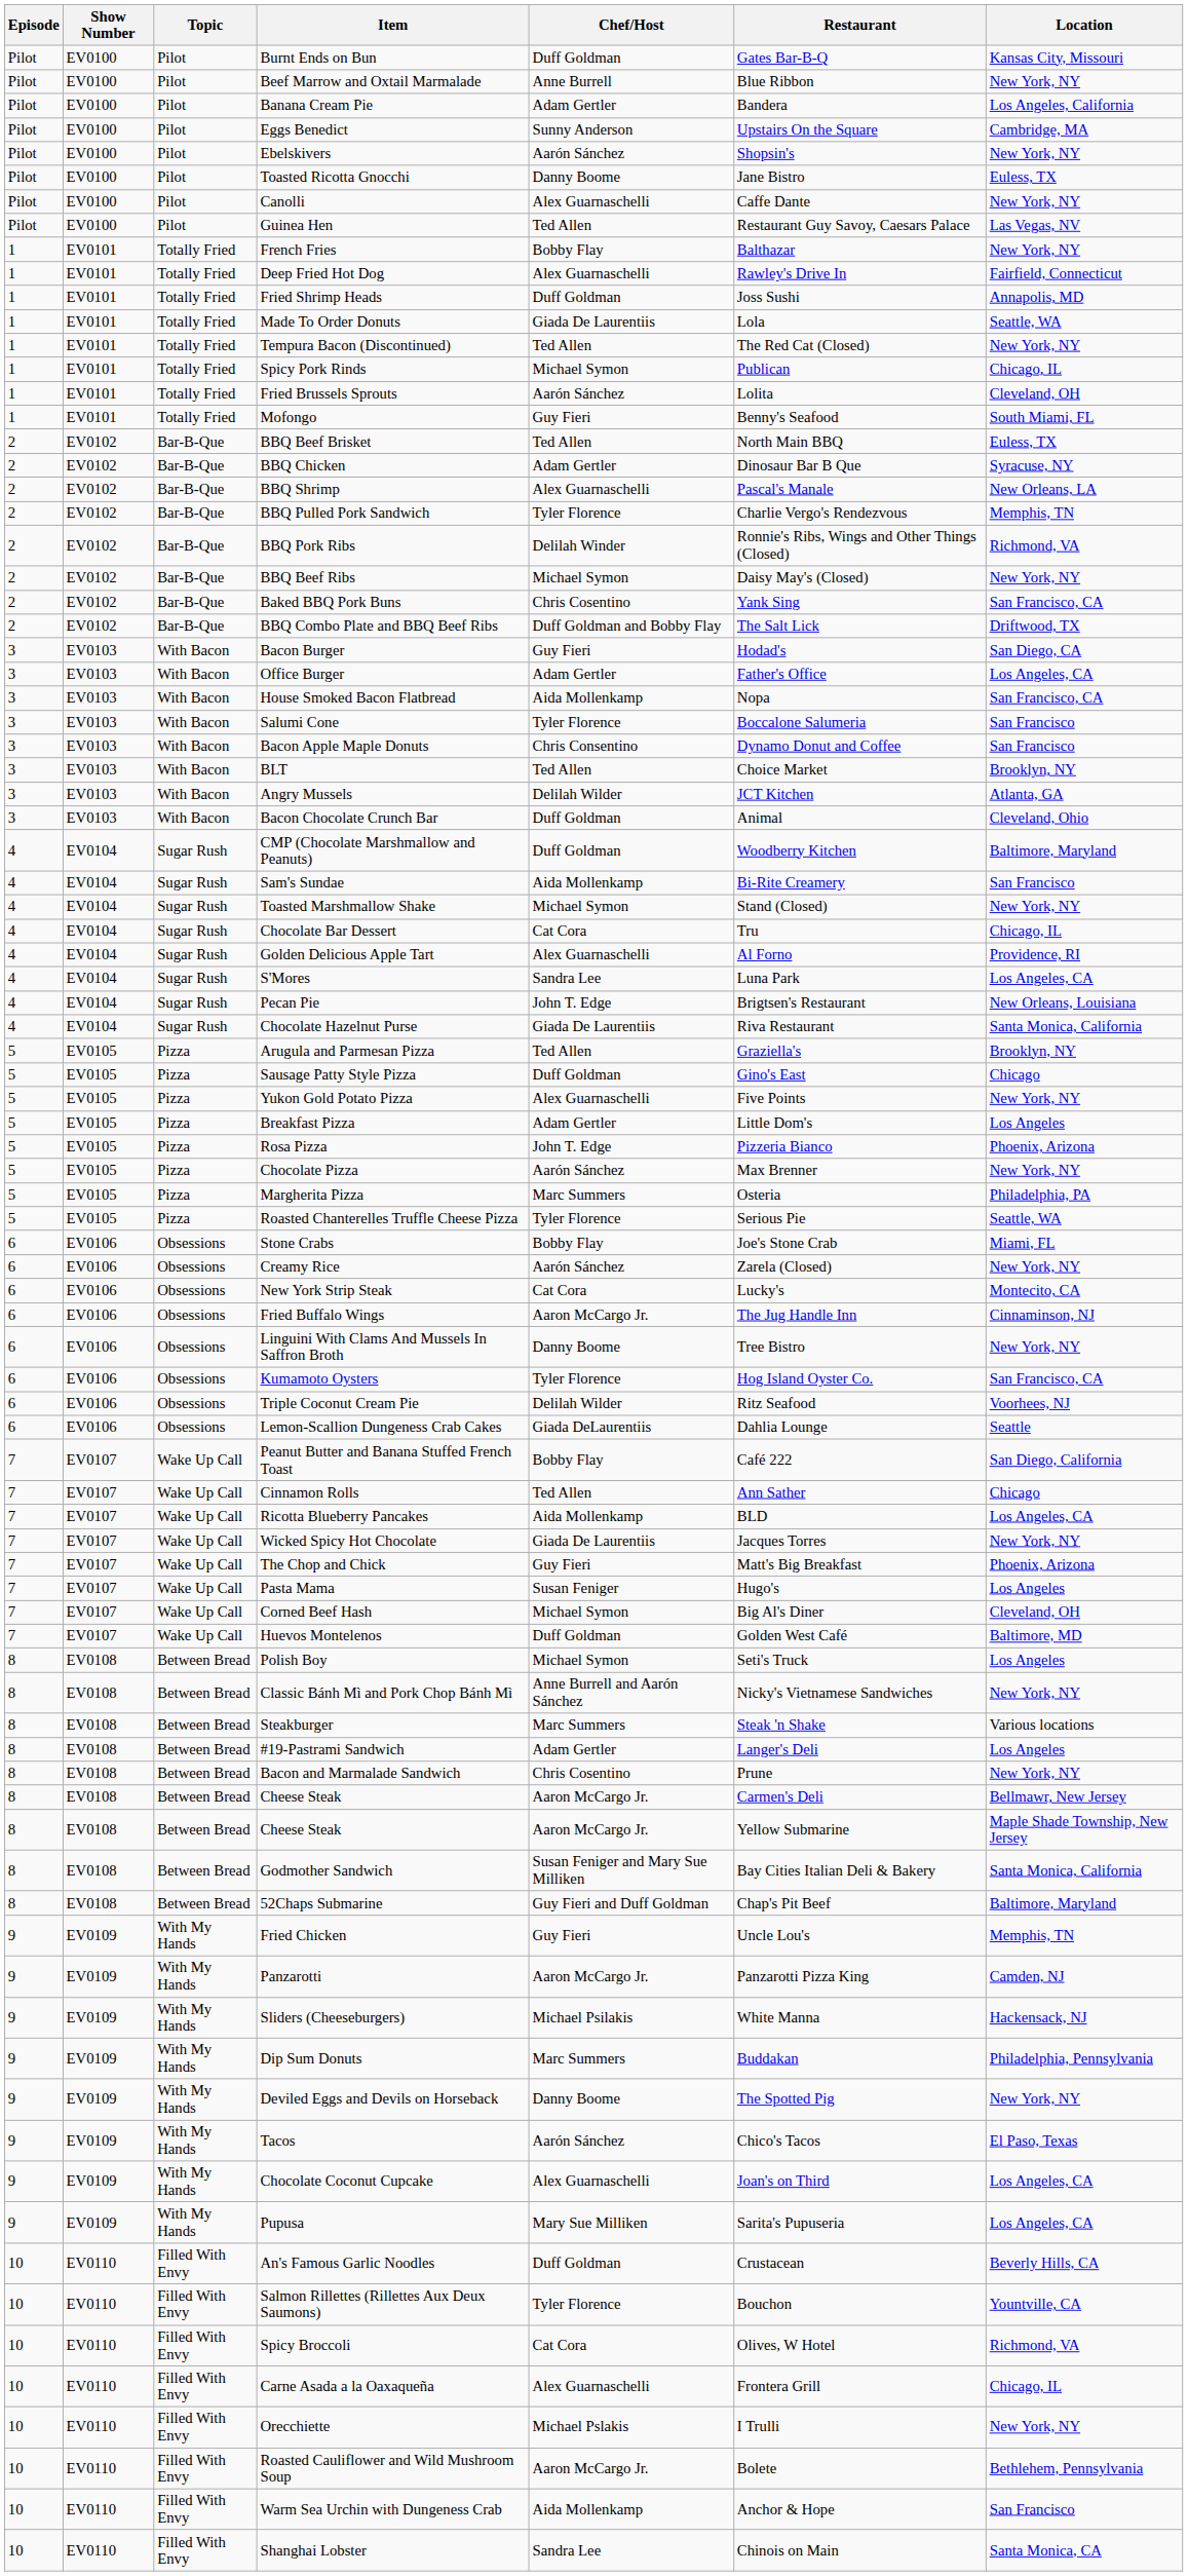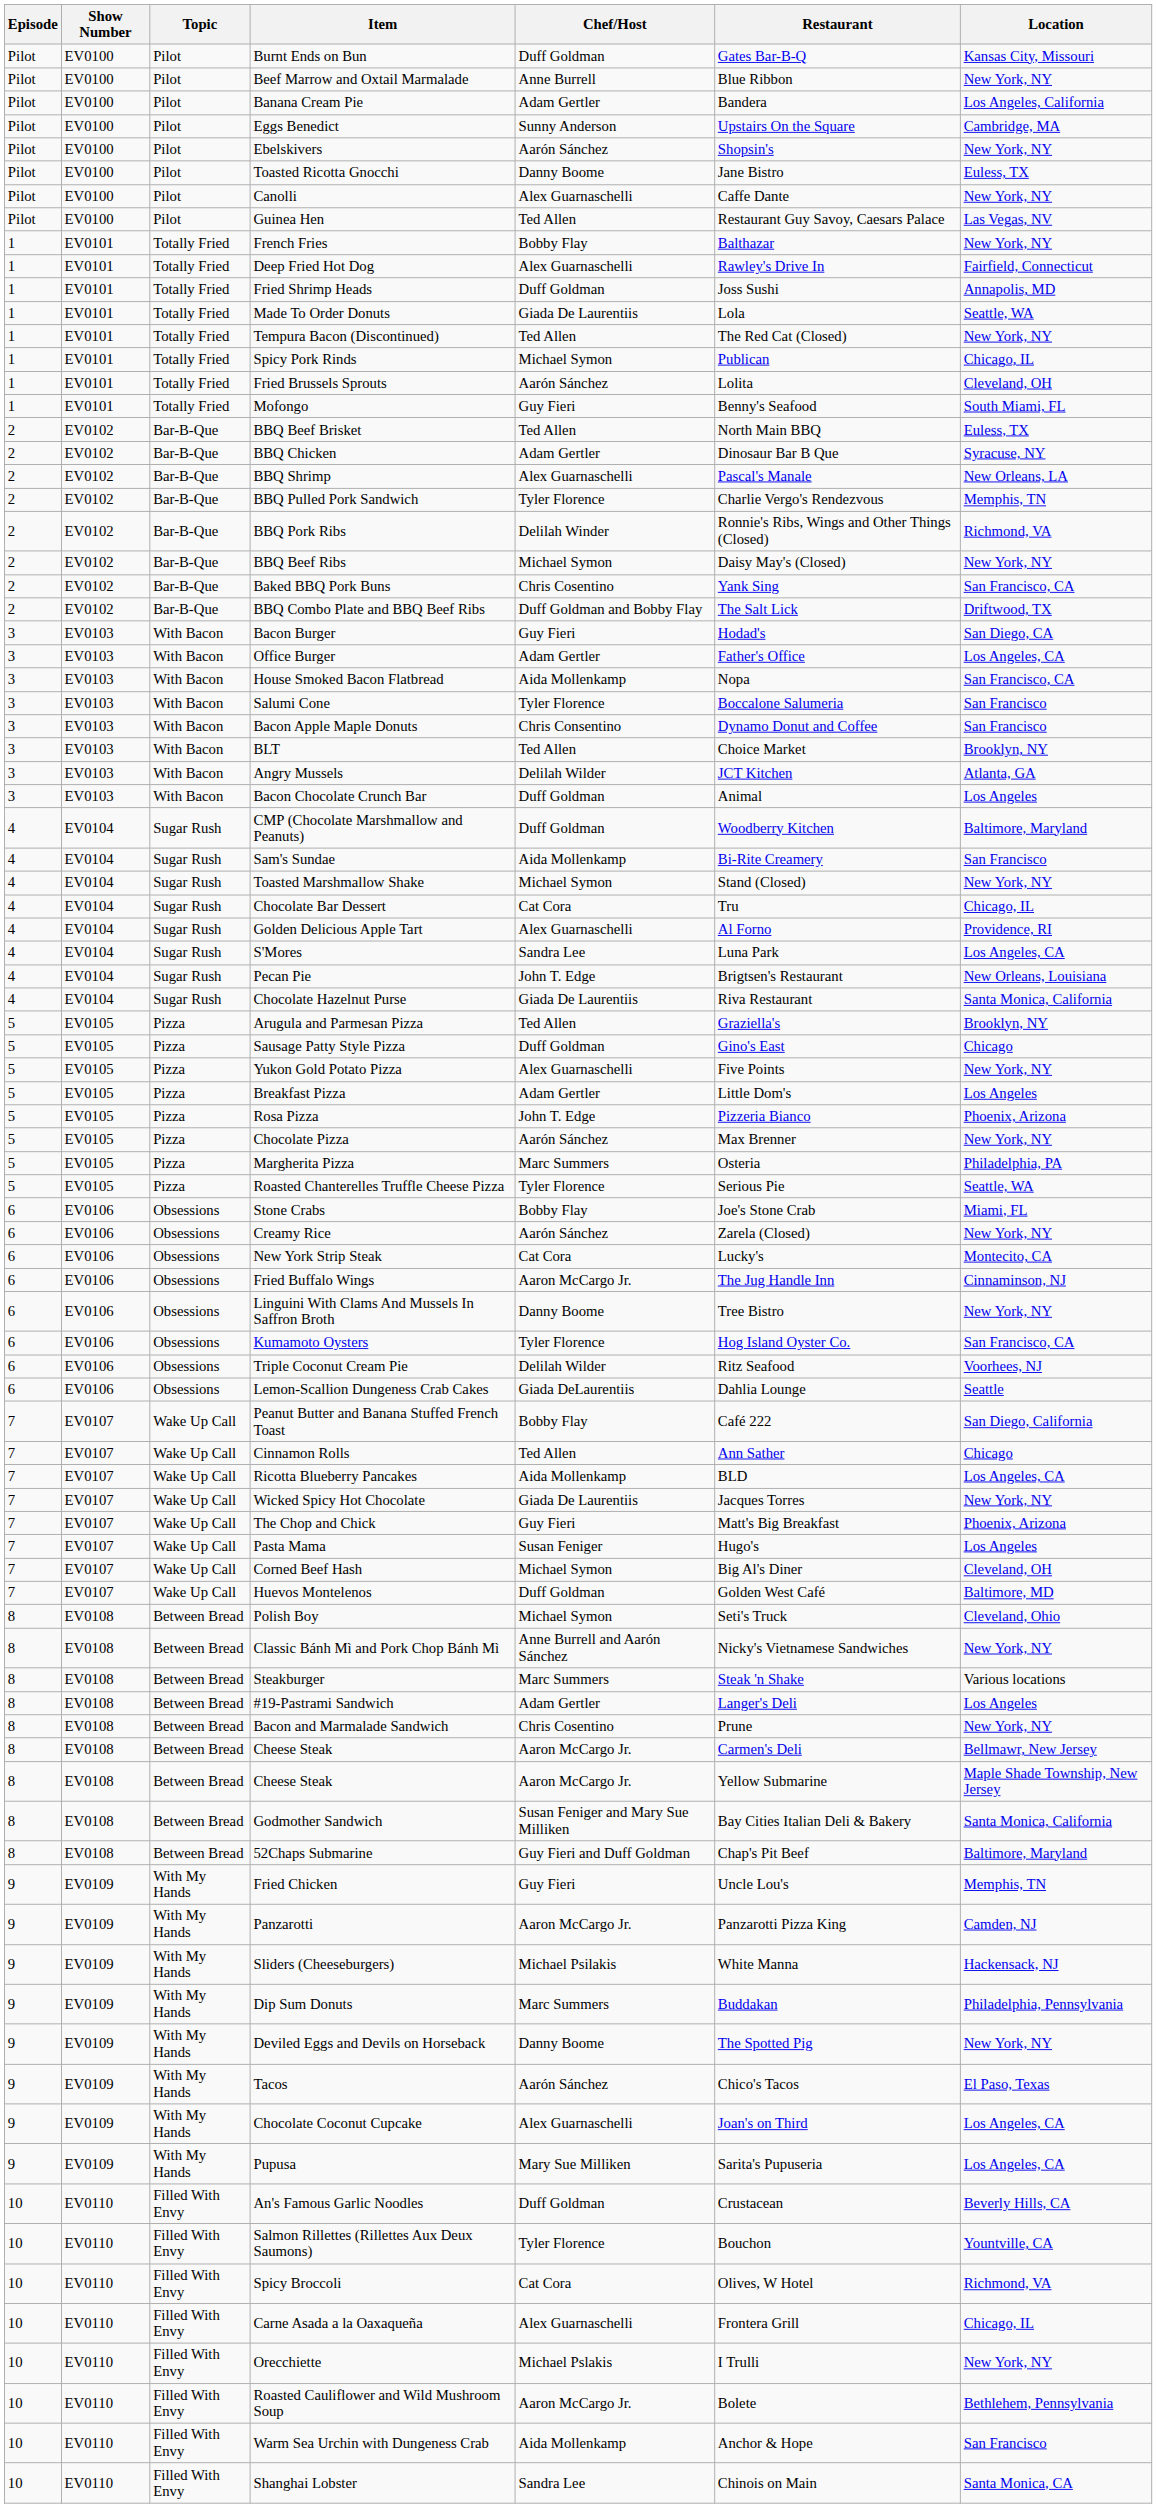Bacon Chocolate Crunch Bar | Location: Cleveland, Ohio -> Los Angeles
Polish Boy | Location: Los Angeles -> Cleveland, Ohio
